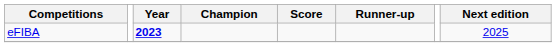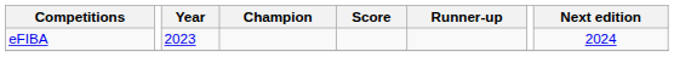eFIBA | Year: bold -> normal
eFIBA | Next edition: 2025 -> 2024
